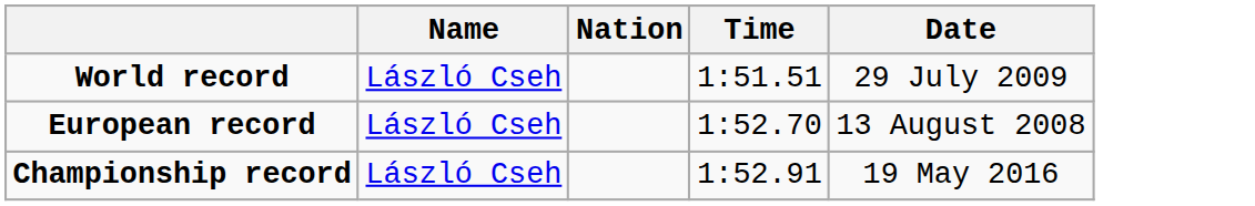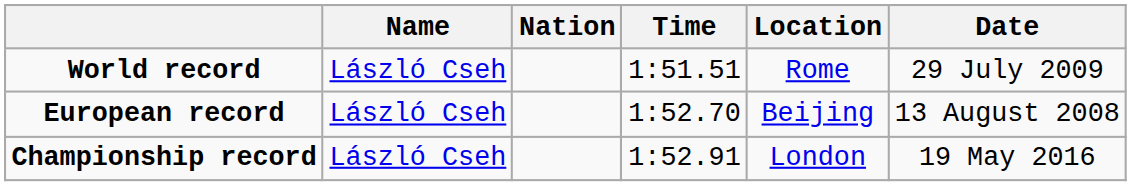+ column: Location | Rome | Beijing | London
